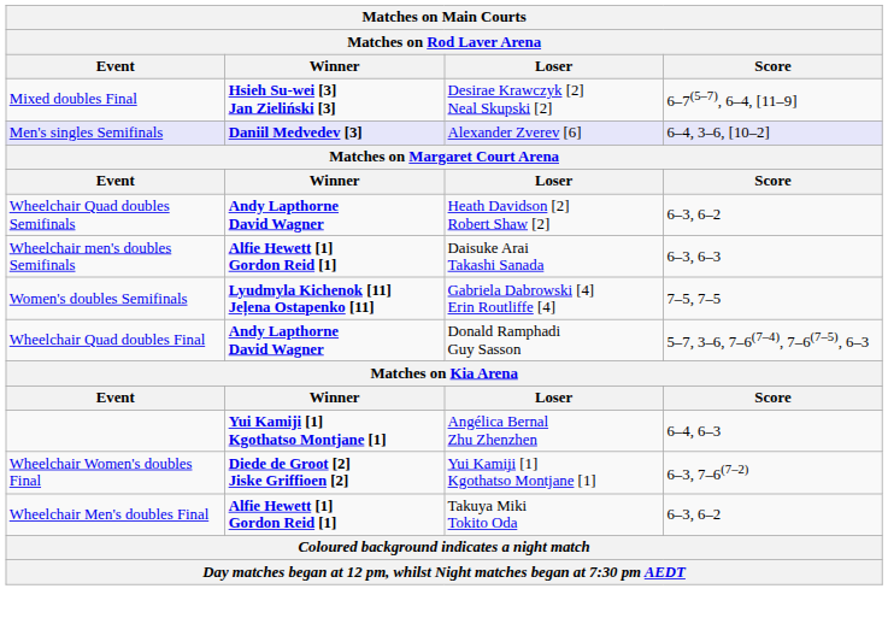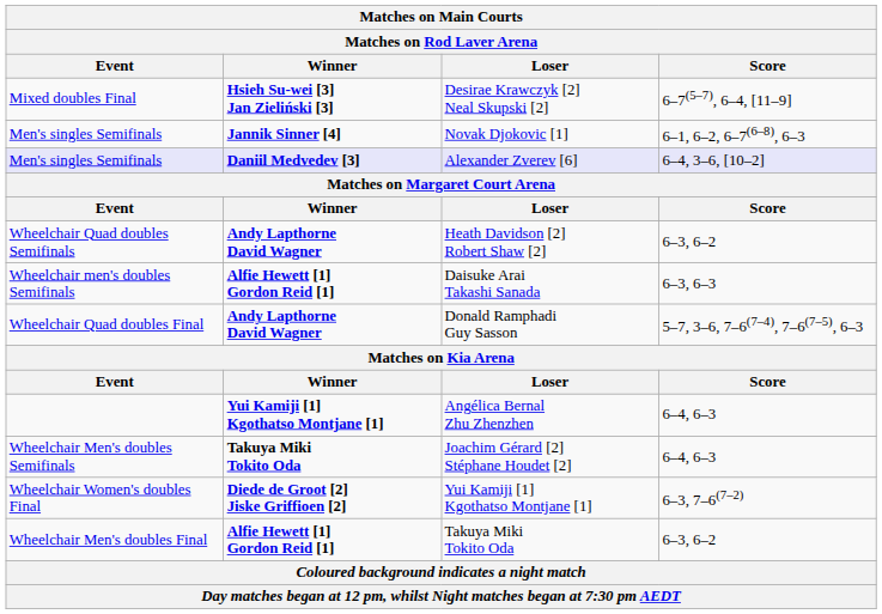+ row: Men's singles Semifinals | Jannik Sinner [4] | Novak Djokovic [1] | 6–1, 6–2, 6–7(6–8), 6–3
- row: Women's doubles Semifinals | Lyudmyla Kichenok [11] Jeļena Ostapenko [11] | Gabriela Dabrowski [4] Erin Routliffe [4] | 7–5, 7–5
+ row: Wheelchair Men's doubles Semifinals | Takuya Miki Tokito Oda | Joachim Gérard [2] Stéphane Houdet [2] | 6–4, 6–3
